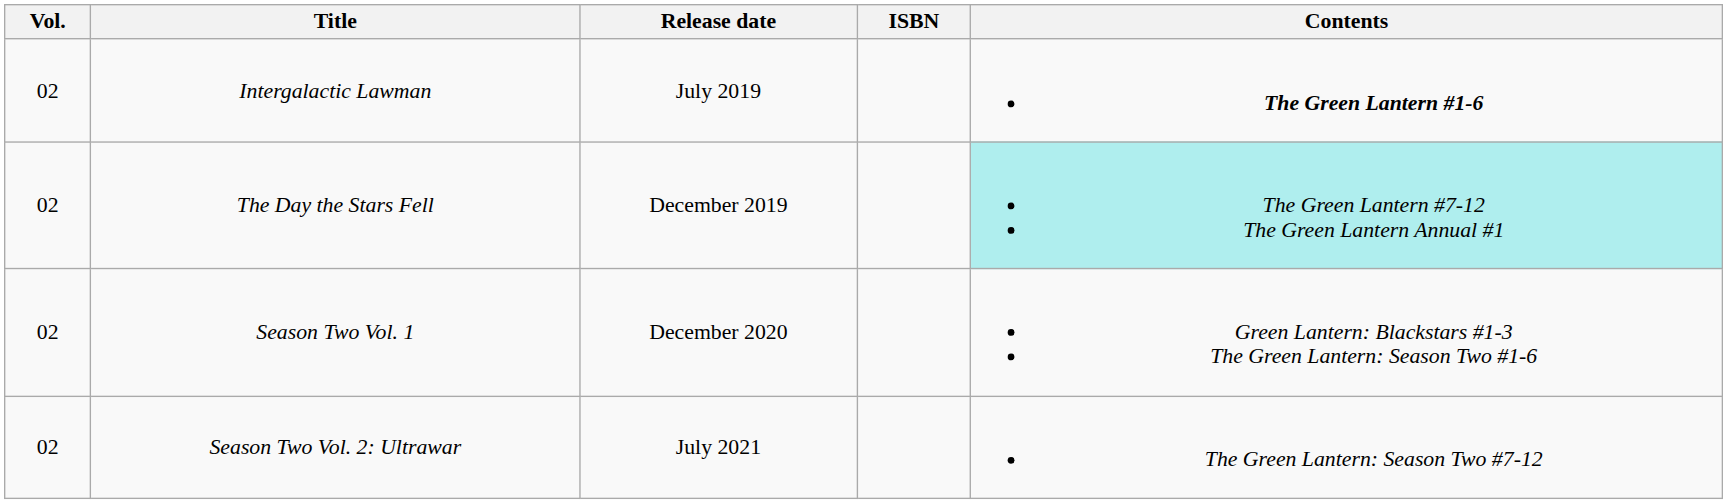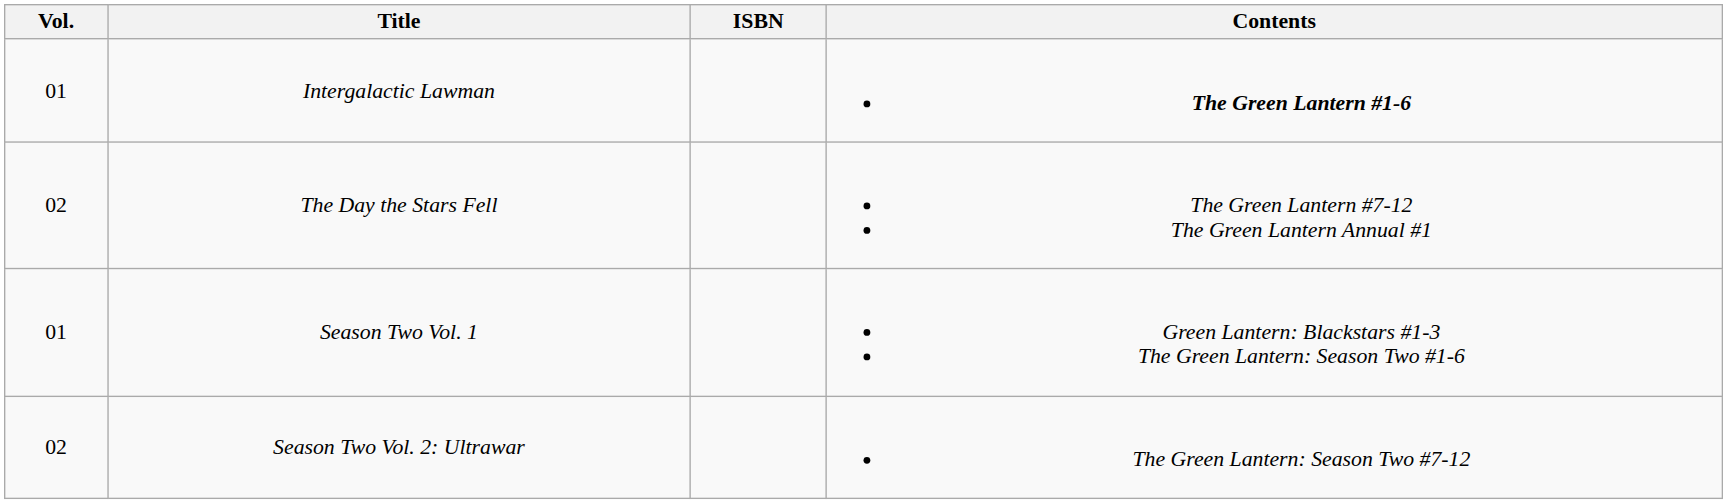- column: Release date | July 2019 | December 2019 | December 2020 | July 2021
Intergalactic Lawman | Vol.: 02 -> 01
The Day the Stars Fell | Contents: paleturquoise background -> no background
Season Two Vol. 1 | Vol.: 02 -> 01
